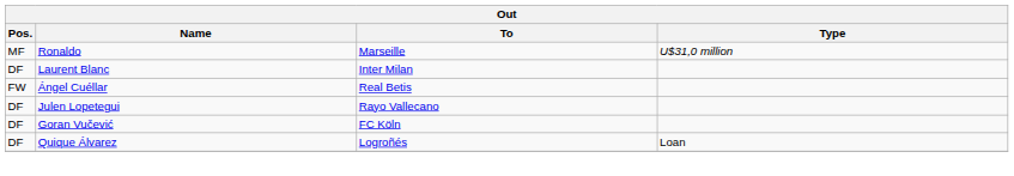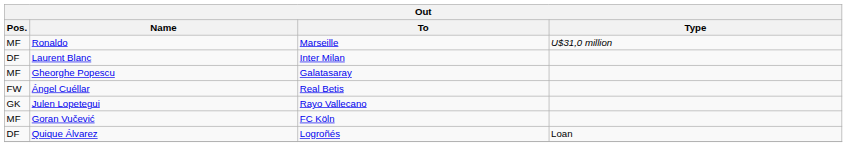+ row: MF | Gheorghe Popescu | Galatasaray
Julen Lopetegui | Pos.: DF -> GK
Goran Vučević | Pos.: DF -> MF
